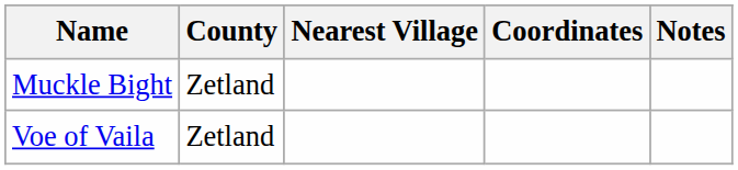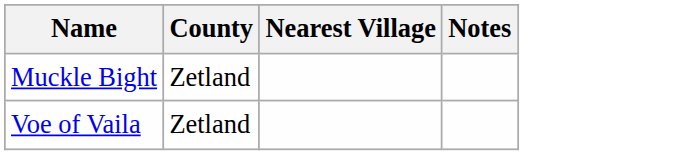- column: Coordinates
